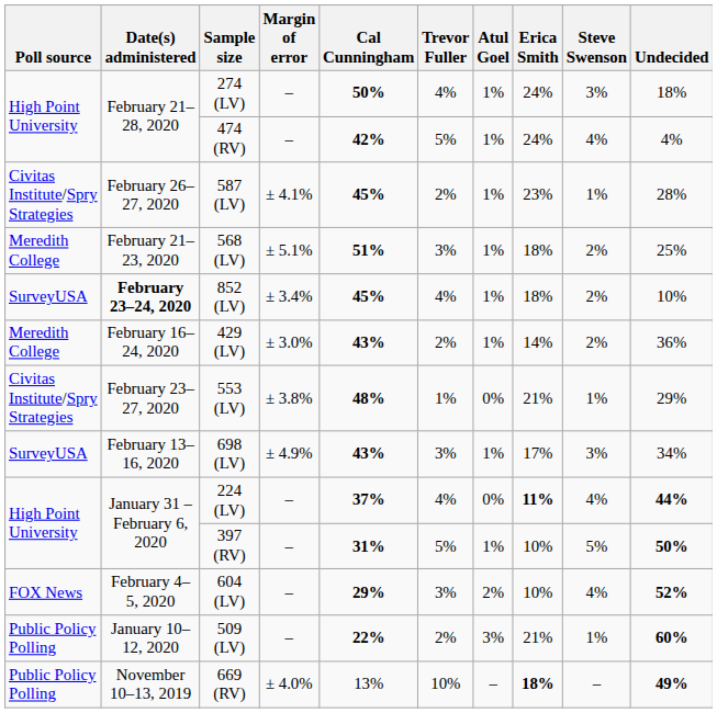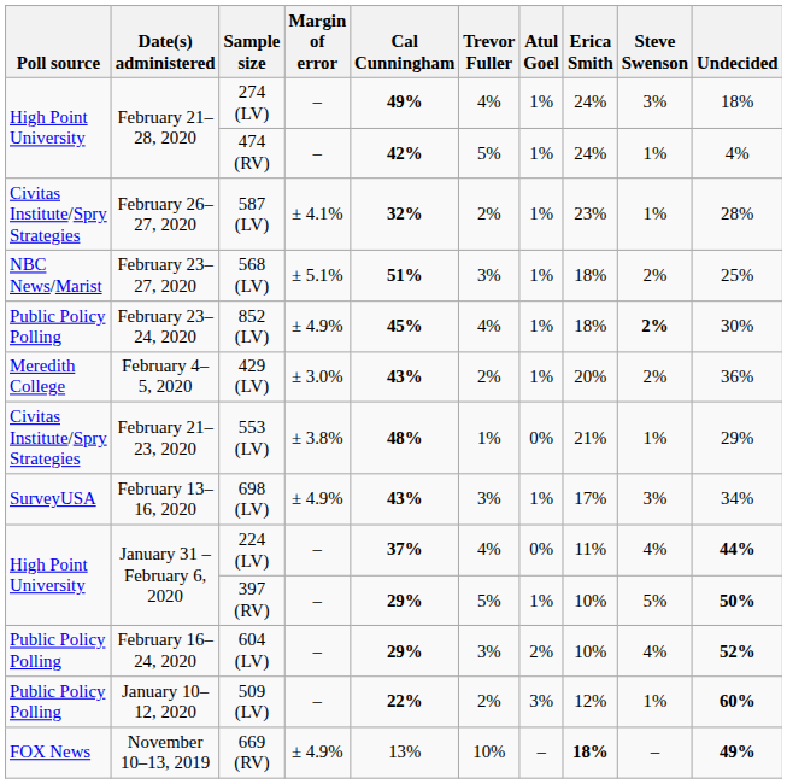274 (LV) | Cal Cunningham: 50% -> 49%
474 (RV) | Steve Swenson: 4% -> 1%
587 (LV) | Cal Cunningham: 45% -> 32%
568 (LV) | Poll source: Meredith College -> NBC News/Marist
568 (LV) | Date(s) administered: February 21–23, 2020 -> February 23–27, 2020
852 (LV) | Poll source: SurveyUSA -> Public Policy Polling
852 (LV) | Date(s) administered: bold -> normal
852 (LV) | Margin of error: ± 3.4% -> ± 4.9%
852 (LV) | Steve Swenson: normal -> bold
852 (LV) | Undecided: 10% -> 30%
429 (LV) | Date(s) administered: February 16–24, 2020 -> February 4–5, 2020
429 (LV) | Erica Smith: 14% -> 20%
553 (LV) | Date(s) administered: February 23–27, 2020 -> February 21–23, 2020
224 (LV) | Erica Smith: bold -> normal
397 (RV) | Cal Cunningham: 31% -> 29%
604 (LV) | Poll source: FOX News -> Public Policy Polling
604 (LV) | Date(s) administered: February 4–5, 2020 -> February 16–24, 2020
509 (LV) | Erica Smith: 21% -> 12%
669 (RV) | Poll source: Public Policy Polling -> FOX News
669 (RV) | Margin of error: ± 4.0% -> ± 4.9%
